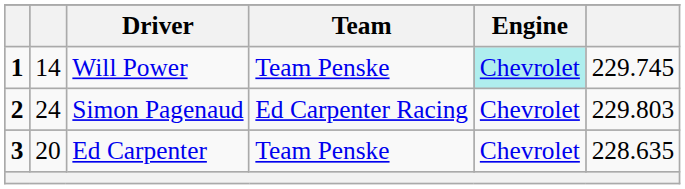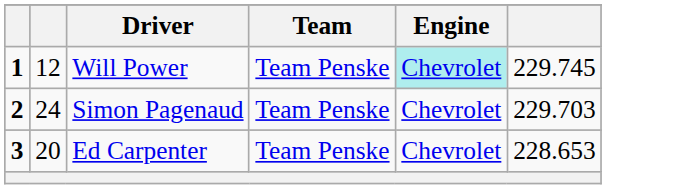Will Power | column 2: 14 -> 12
Simon Pagenaud | Team: Ed Carpenter Racing -> Team Penske
Simon Pagenaud | column 6: 229.803 -> 229.703
Ed Carpenter | column 6: 228.635 -> 228.653
